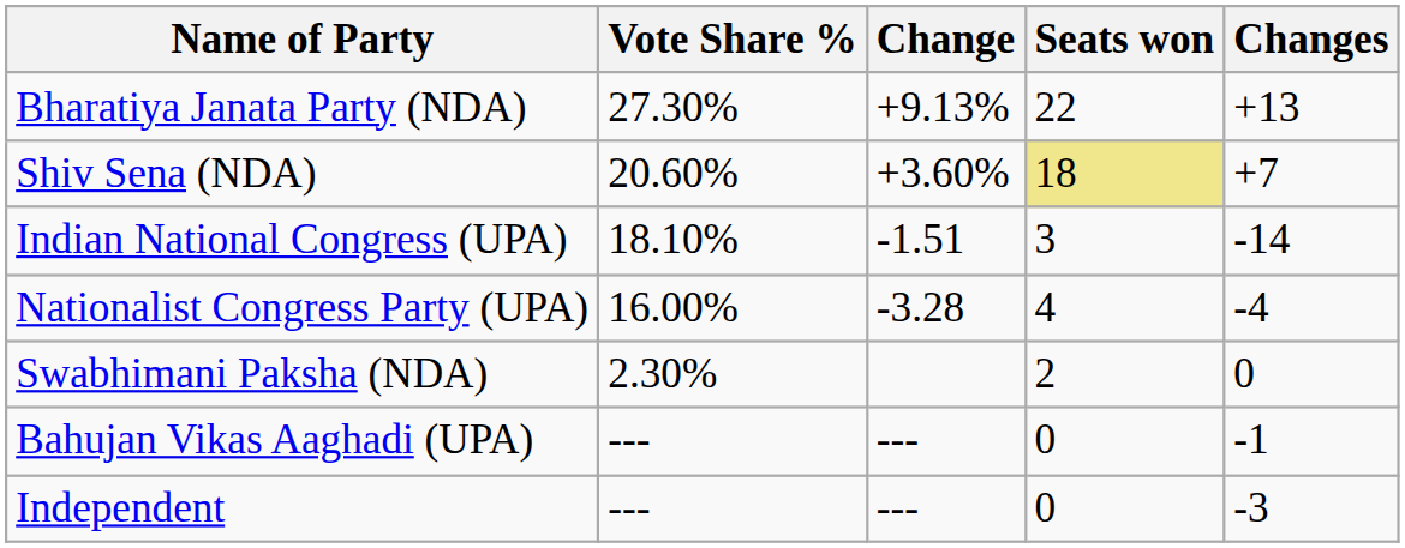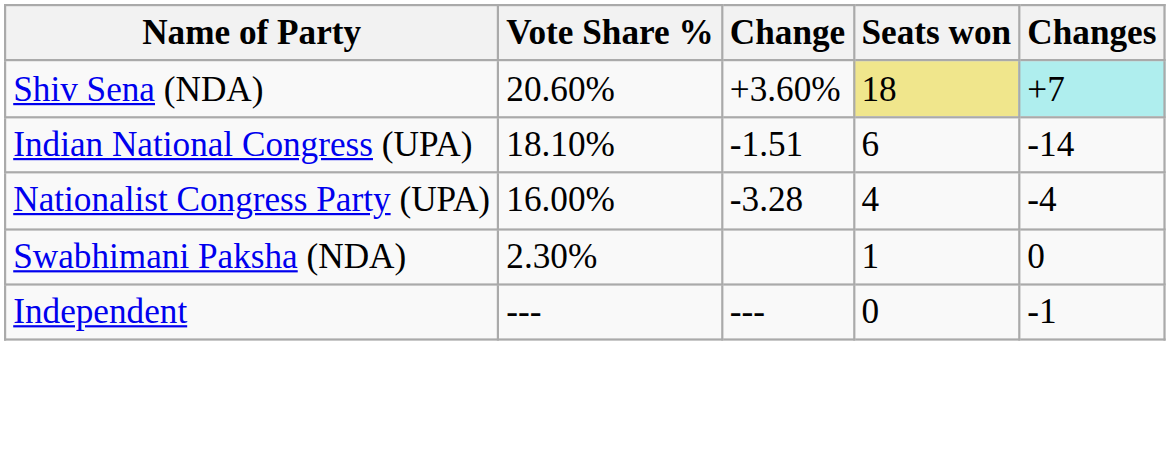- row: Bharatiya Janata Party (NDA) | 27.30% | +9.13% | 22 | +13
Shiv Sena (NDA) | Changes: no background -> paleturquoise background
Indian National Congress (UPA) | Seats won: 3 -> 6
Swabhimani Paksha (NDA) | Seats won: 2 -> 1
- row: Bahujan Vikas Aaghadi (UPA) | --- | --- | 0 | -1
Independent | Changes: -3 -> -1
